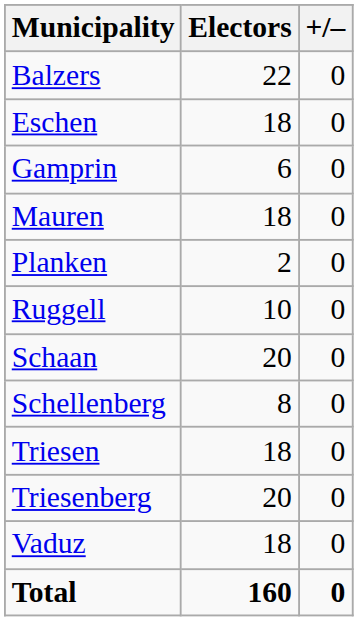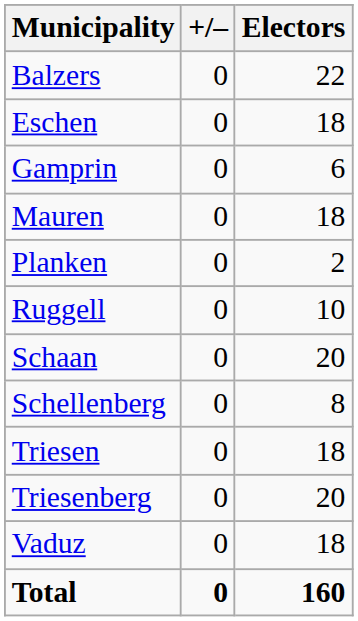columns swapped: Electors <-> +/–
